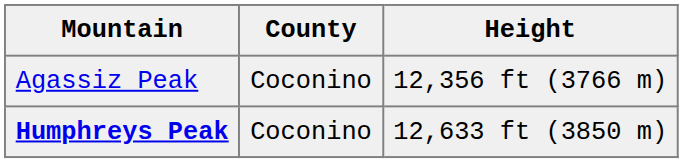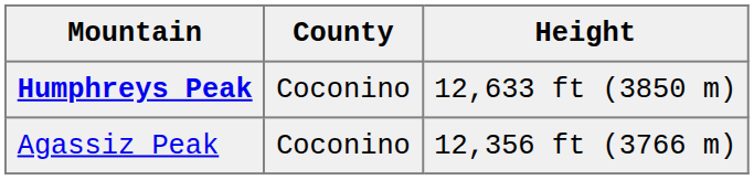rows swapped: Humphreys Peak <-> Agassiz Peak
